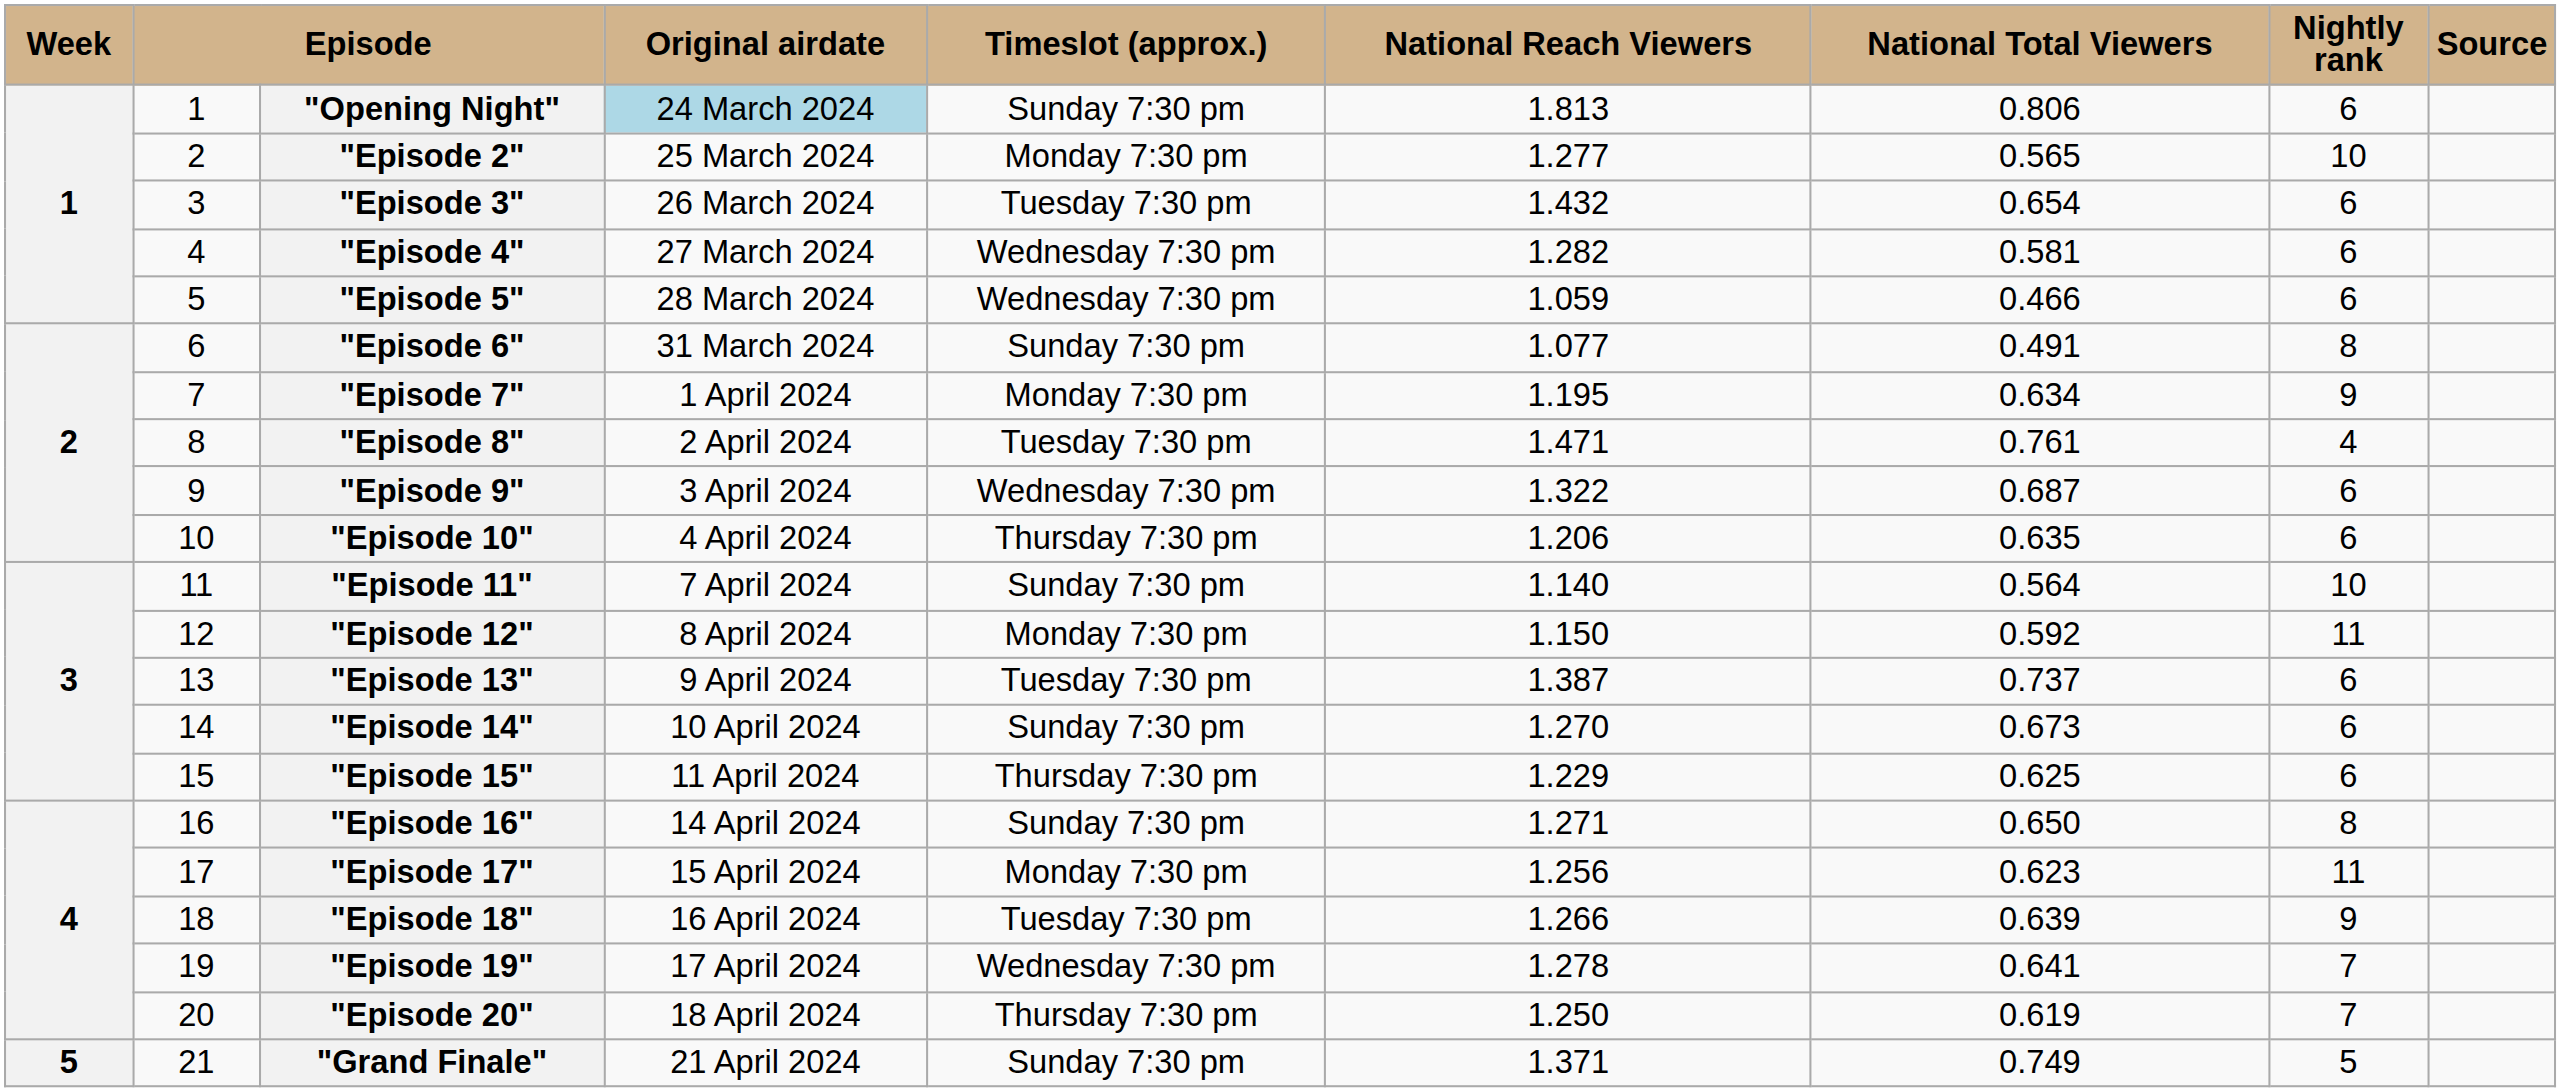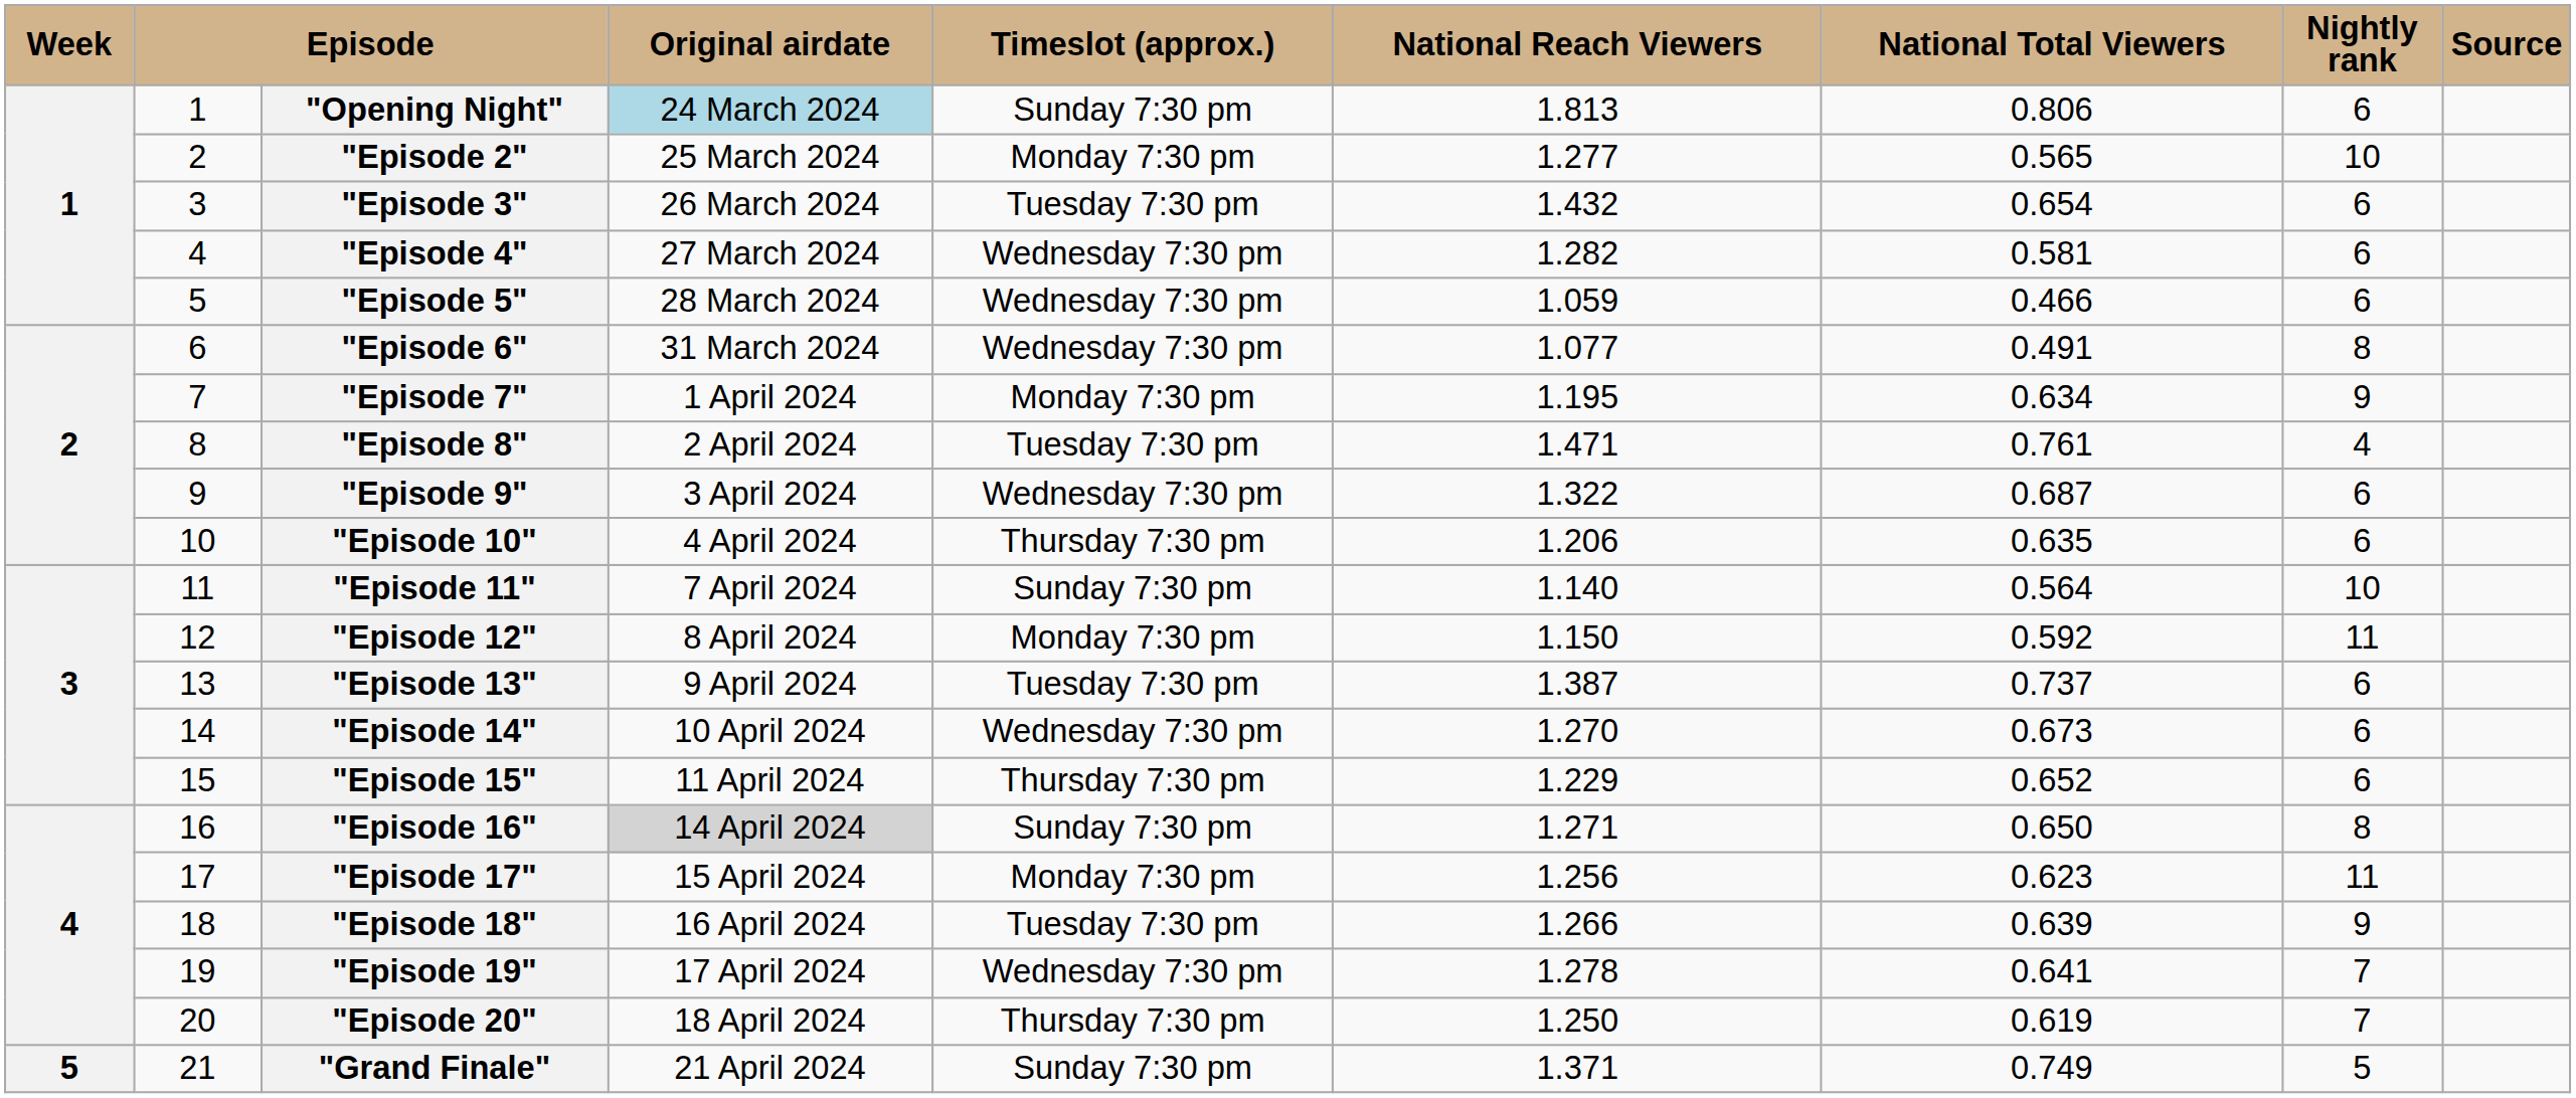"Episode 6" | Timeslot (approx.): Sunday 7:30 pm -> Wednesday 7:30 pm
"Episode 14" | Timeslot (approx.): Sunday 7:30 pm -> Wednesday 7:30 pm
"Episode 15" | National Total Viewers: 0.625 -> 0.652
"Episode 16" | Original airdate: no background -> lightgrey background
